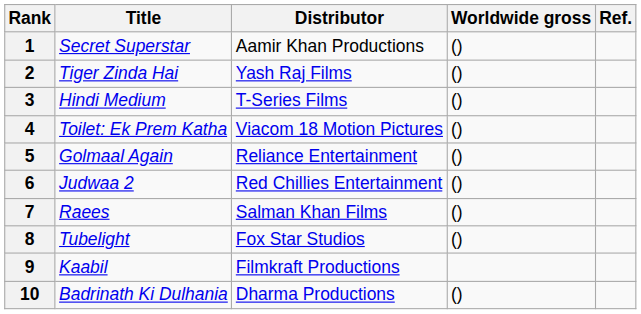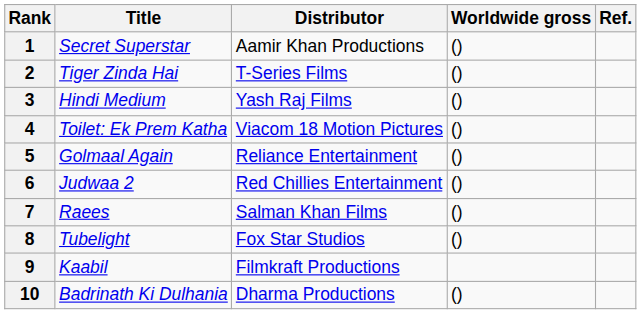2 | Distributor: Yash Raj Films -> T-Series Films
3 | Distributor: T-Series Films -> Yash Raj Films
